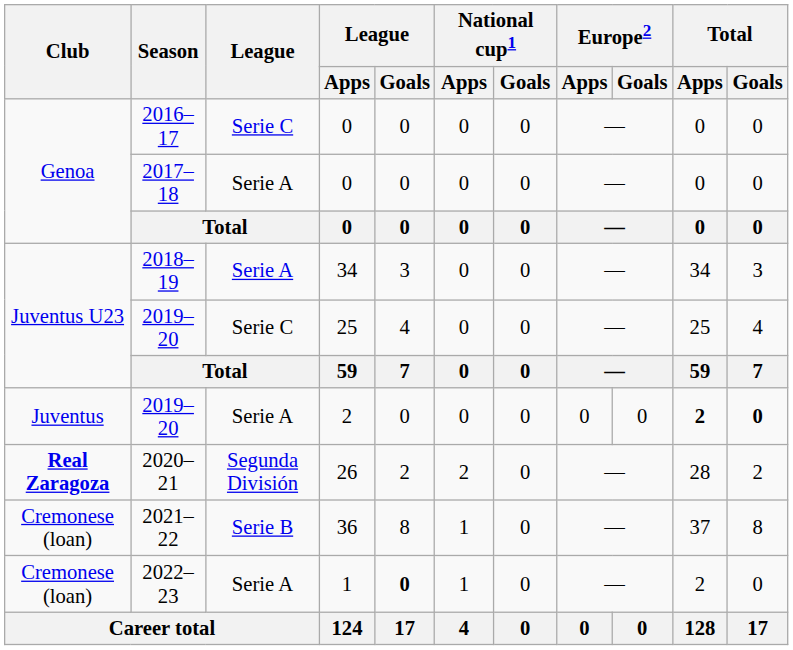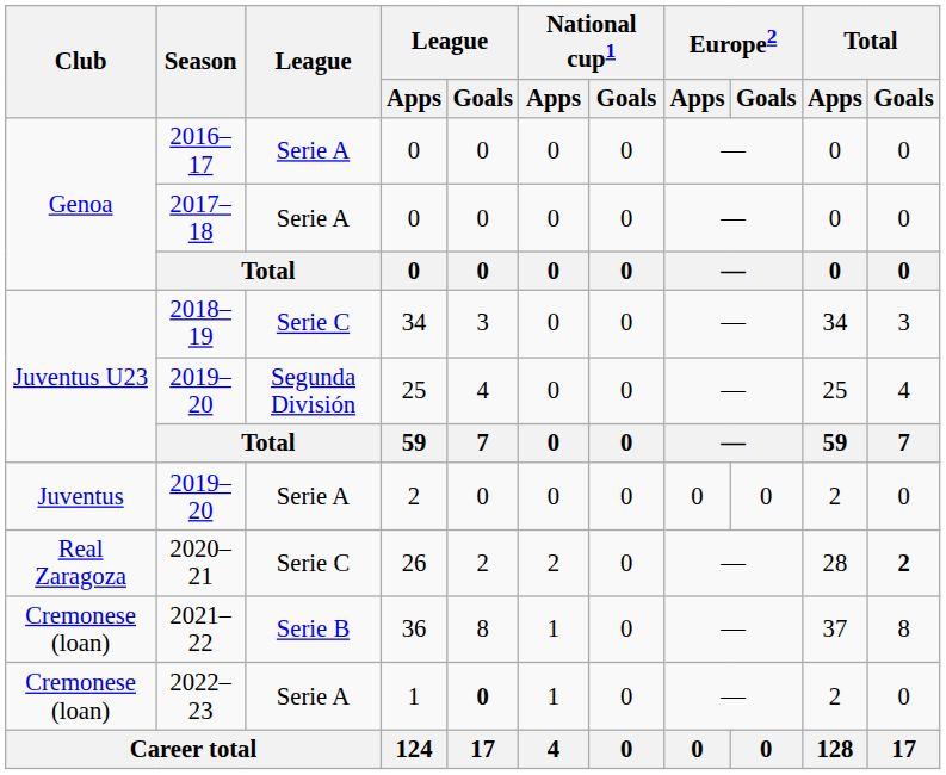2016–17 | League: Serie C -> Serie A
2018–19 | League: Serie A -> Serie C
2019–20 / 25 | League: Serie C -> Segunda División
2019–20 / 2 | Total / Apps: bold -> normal
2019–20 / 2 | Total / Goals: bold -> normal
2020–21 | Club: bold -> normal
2020–21 | League: Segunda División -> Serie C
2020–21 | Total / Goals: normal -> bold
